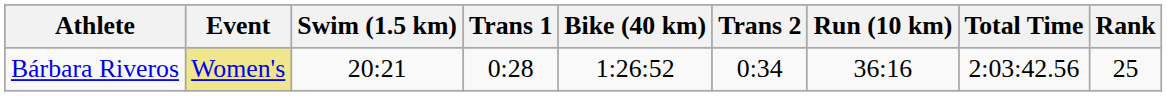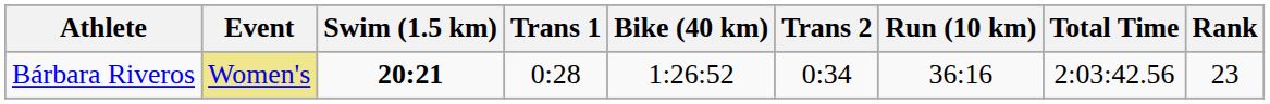Bárbara Riveros | Swim (1.5 km): normal -> bold
Bárbara Riveros | Rank: 25 -> 23
